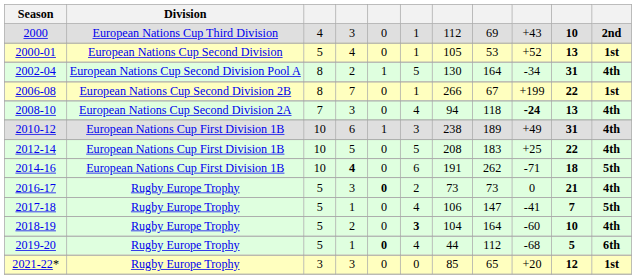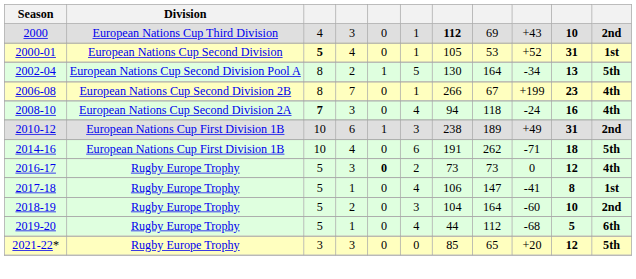2000 | column 7: normal -> bold
2000-01 | column 3: normal -> bold
2000-01 | column 10: 13 -> 31
2002-04 | column 10: 31 -> 13
2002-04 | column 11: 4th -> 5th
2006-08 | column 10: 22 -> 23
2006-08 | column 11: 1st -> 4th
2008-10 | column 3: normal -> bold
2008-10 | column 9: bold -> normal
2008-10 | column 10: 13 -> 16
2010-12 | column 11: 4th -> 2nd
- row: 2012-14 | European Nations Cup First Division 1B | 10 | 5 | 0 | 5 | 208 | 183 | +25 | 22 | 4th
2014-16 | column 4: bold -> normal
2016-17 | column 10: 21 -> 12
2017-18 | column 10: 7 -> 8
2017-18 | column 11: 5th -> 1st
2018-19 | column 6: bold -> normal
2018-19 | column 11: 4th -> 2nd
2019-20 | column 5: bold -> normal
2021-22* | column 11: 1st -> 5th
